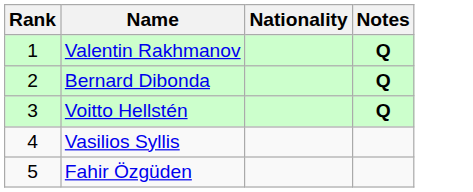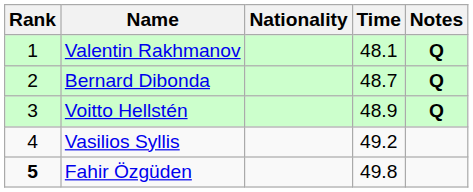+ column: Time | 48.1 | 48.7 | 48.9 | 49.2 | 49.8
Fahir Özgüden | Rank: normal -> bold
